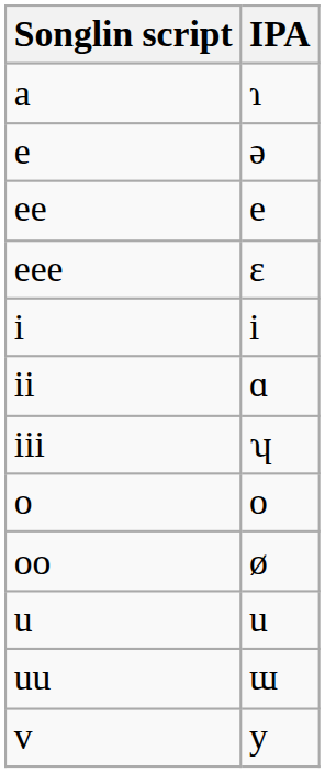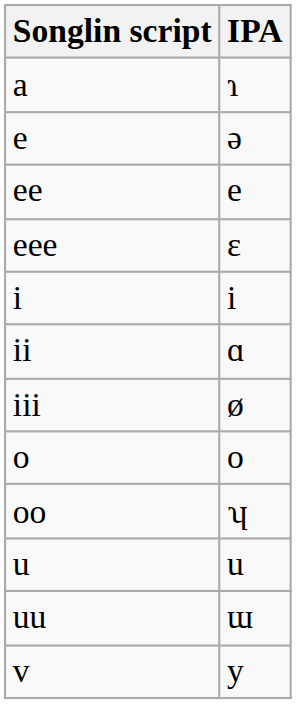iii | IPA: ʮ -> ø
oo | IPA: ø -> ʮ
